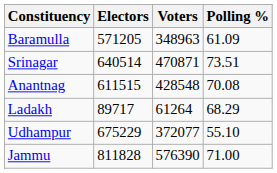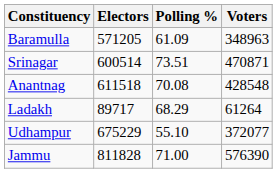columns swapped: Voters <-> Polling %
Srinagar | Electors: 640514 -> 600514
Anantnag | Electors: 611515 -> 611518
